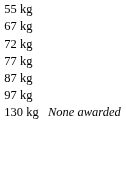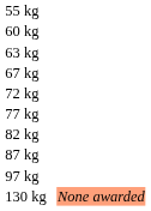+ row: 60 kg
+ row: 63 kg
+ row: 82 kg
130 kg | column 4: no background -> lightsalmon background
